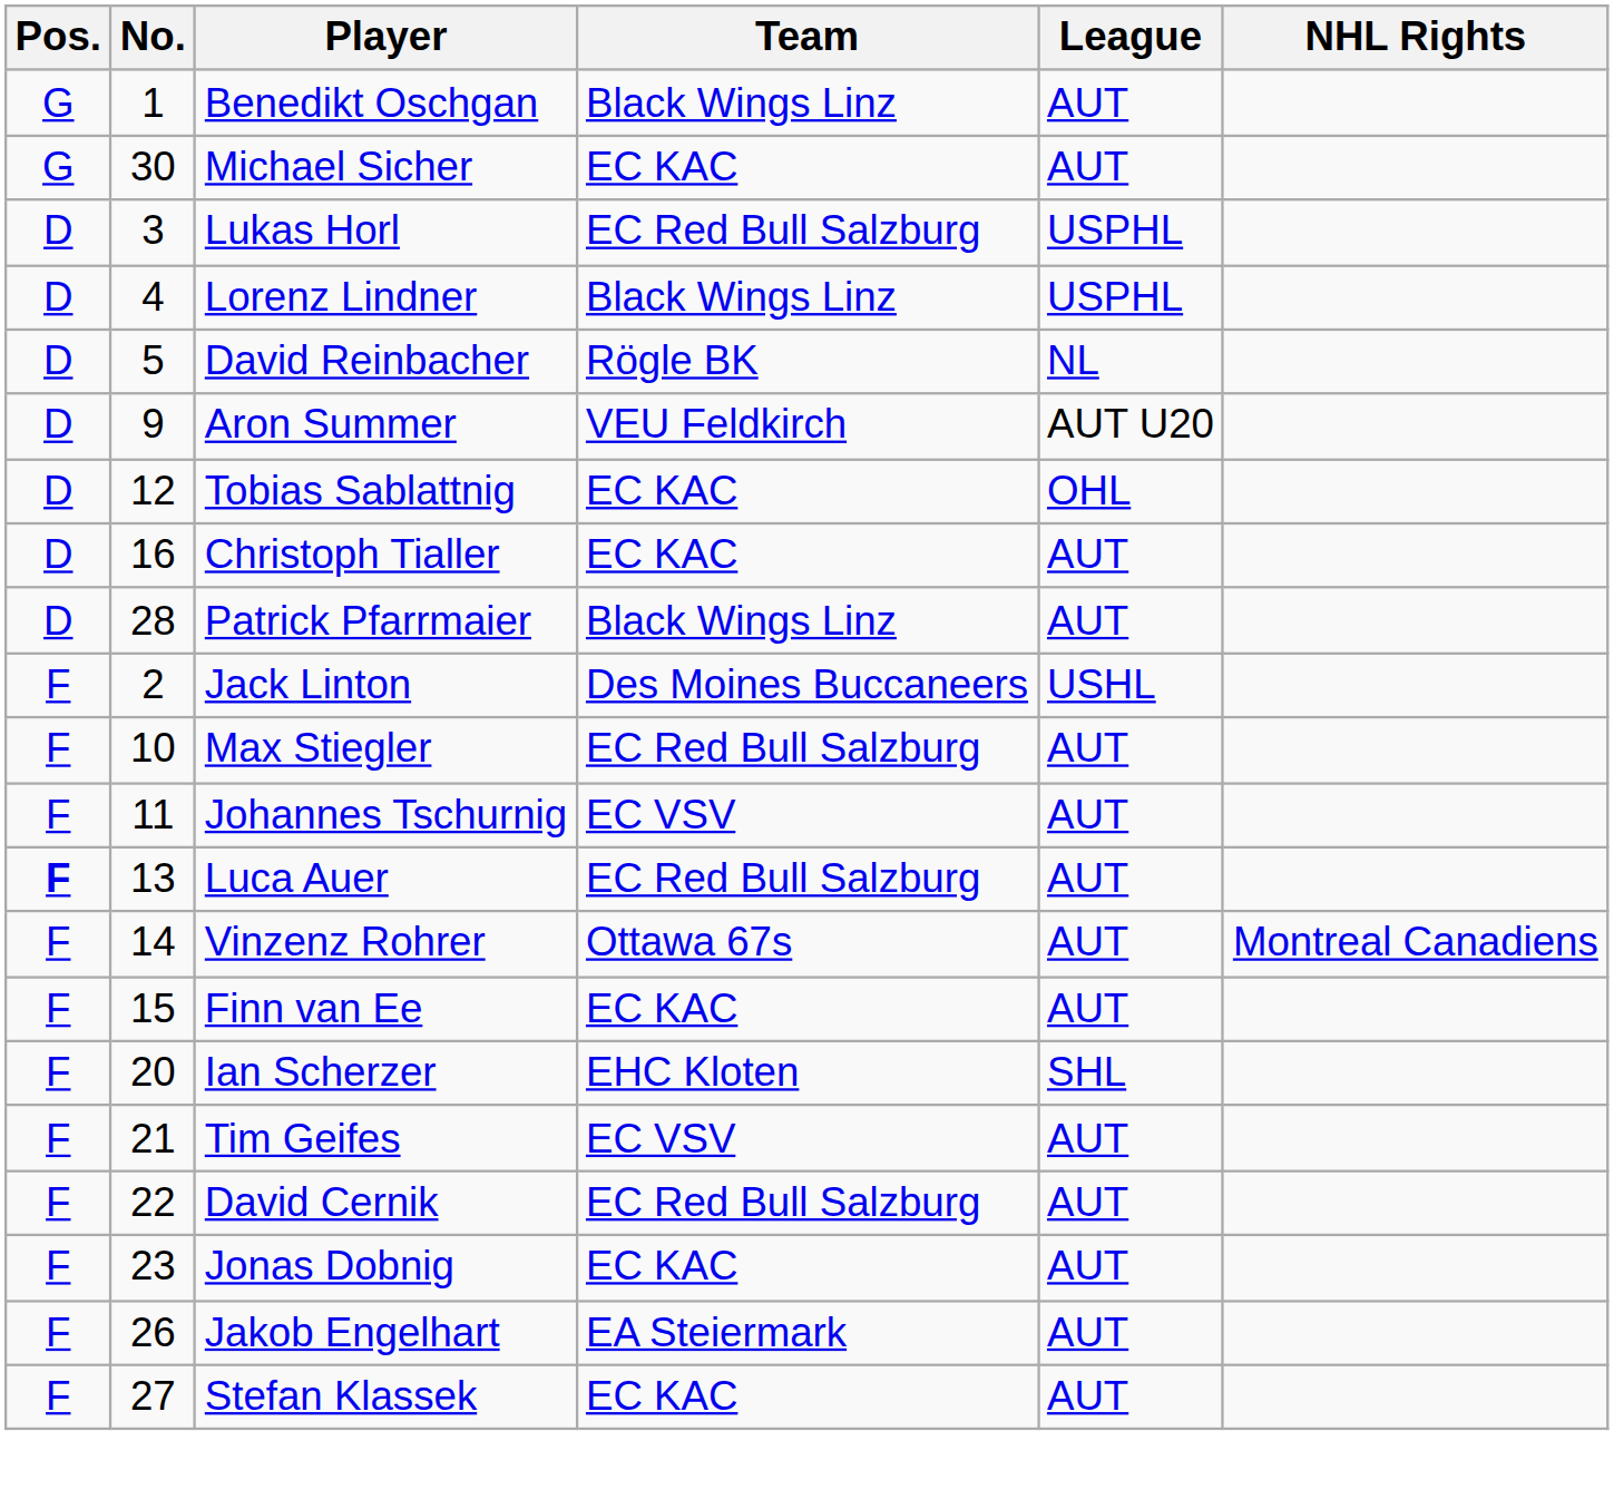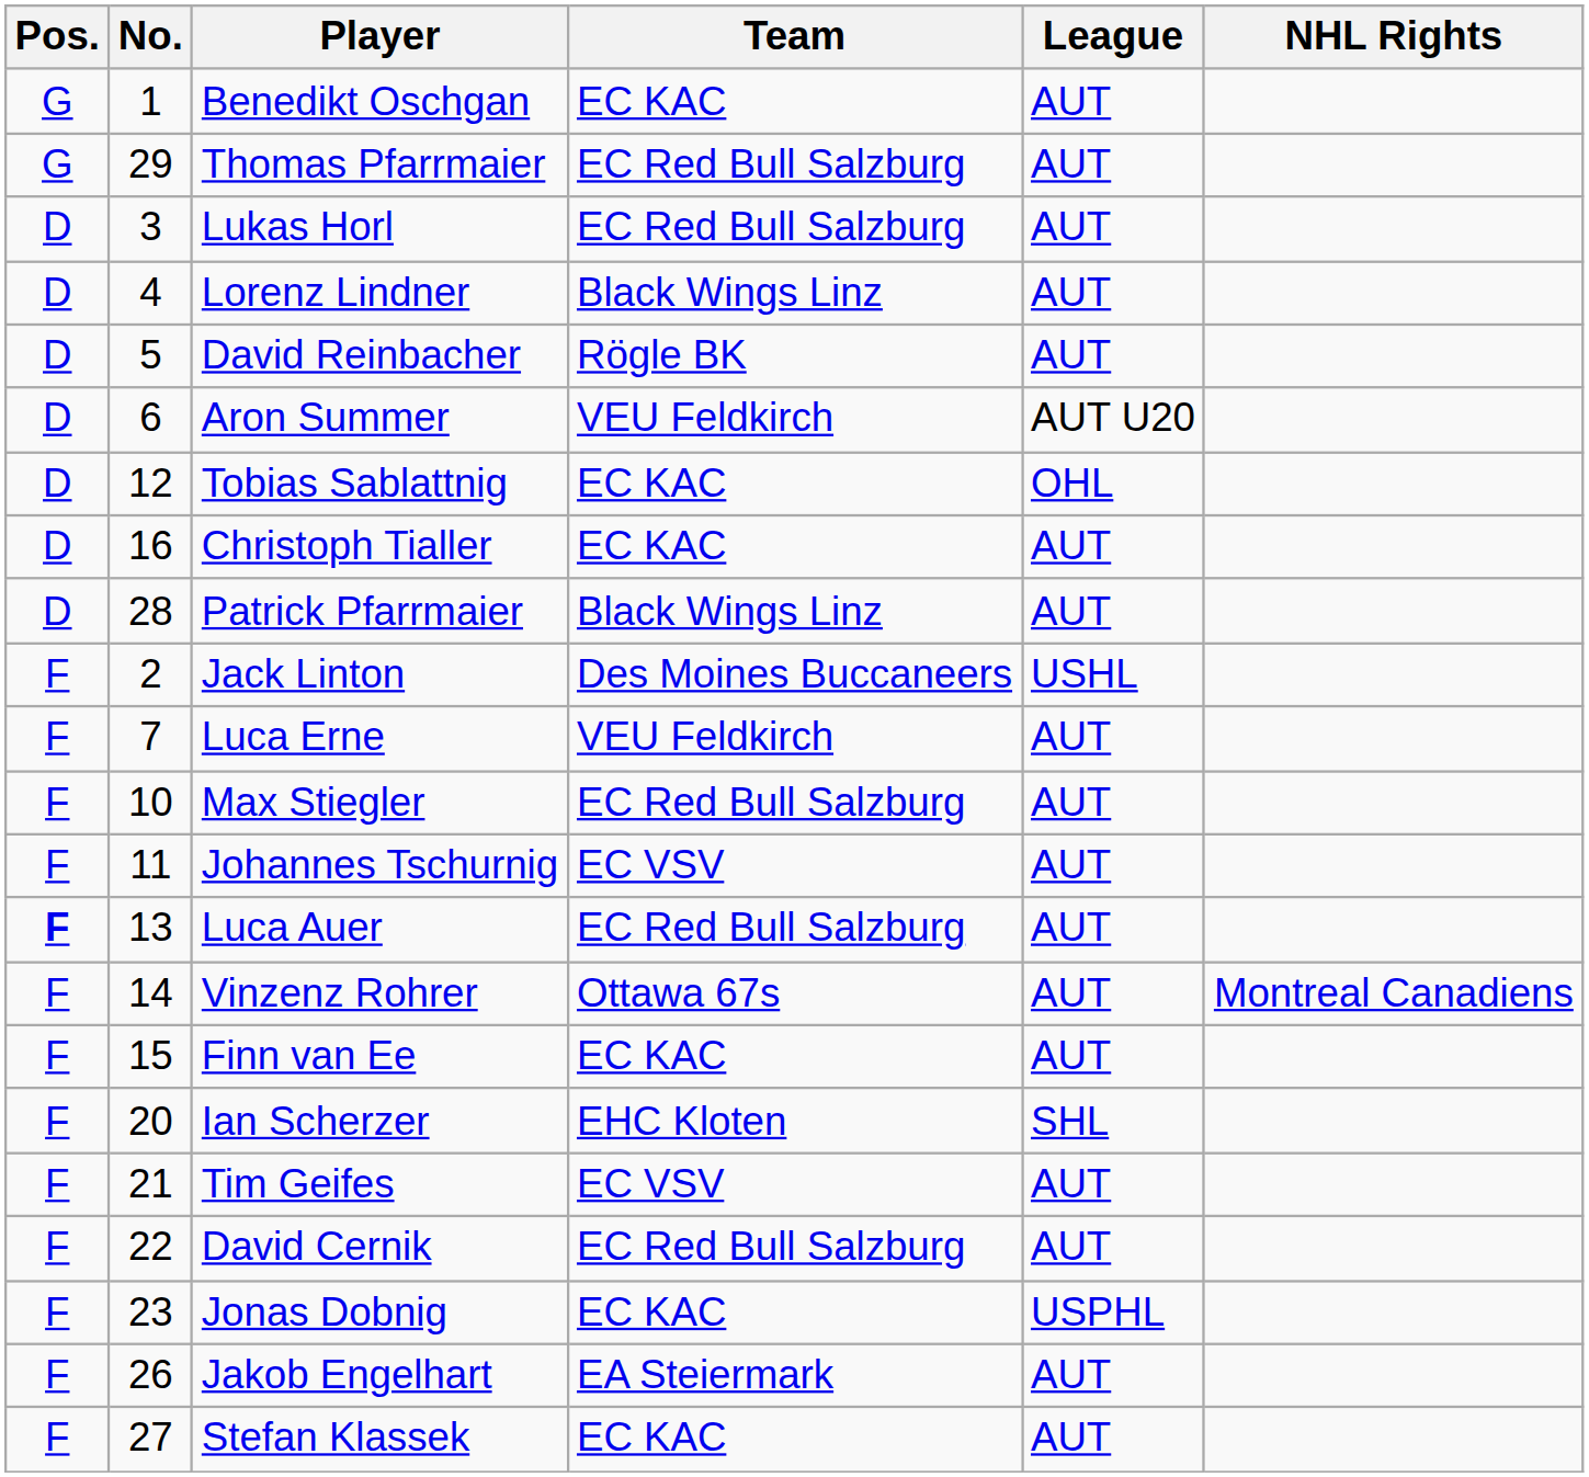Benedikt Oschgan | Team: Black Wings Linz -> EC KAC
+ row: G | 29 | Thomas Pfarrmaier | EC Red Bull Salzburg | AUT
- row: G | 30 | Michael Sicher | EC KAC | AUT
Lukas Horl | League: USPHL -> AUT
Lorenz Lindner | League: USPHL -> AUT
David Reinbacher | League: NL -> AUT
Aron Summer | No.: 9 -> 6
+ row: F | 7 | Luca Erne | VEU Feldkirch | AUT
Jonas Dobnig | League: AUT -> USPHL
